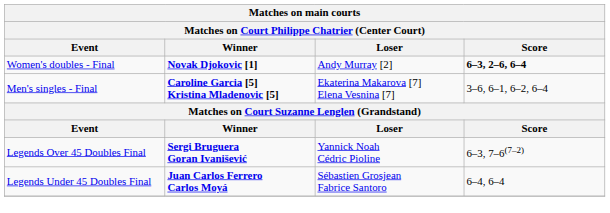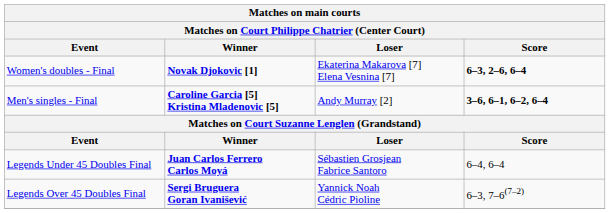Women's doubles - Final | Loser: Andy Murray [2] -> Ekaterina Makarova [7] Elena Vesnina [7]
Men's singles - Final | Loser: Ekaterina Makarova [7] Elena Vesnina [7] -> Andy Murray [2]
Men's singles - Final | Score: normal -> bold
rows swapped: Legends Over 45 Doubles Final <-> Legends Under 45 Doubles Final
